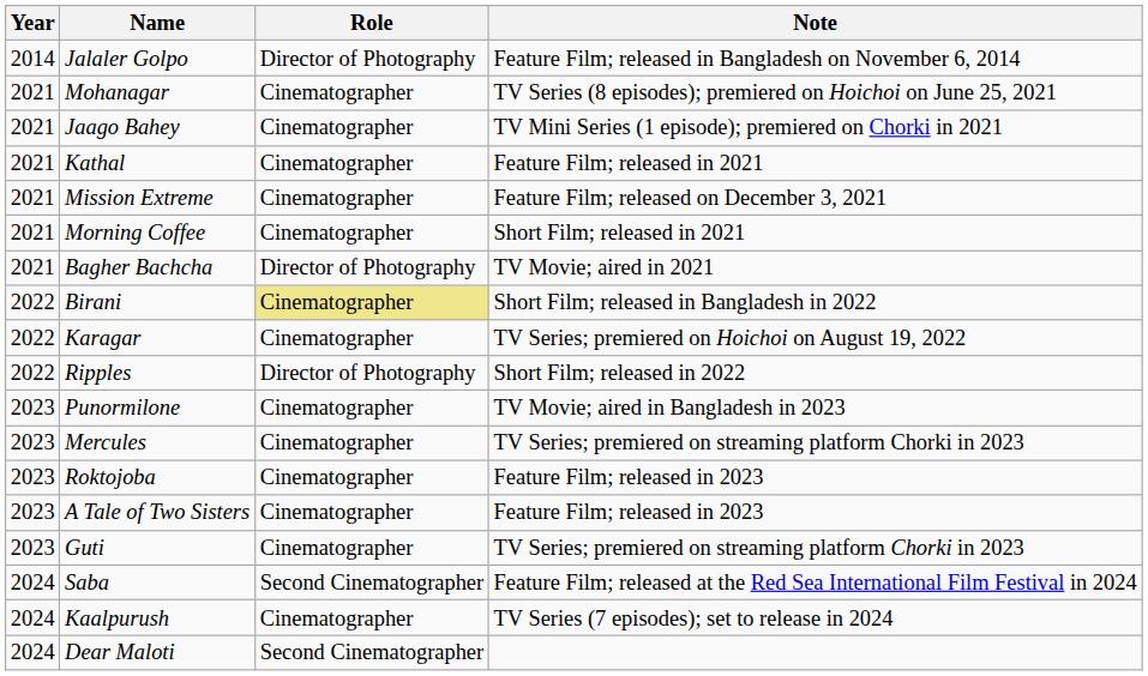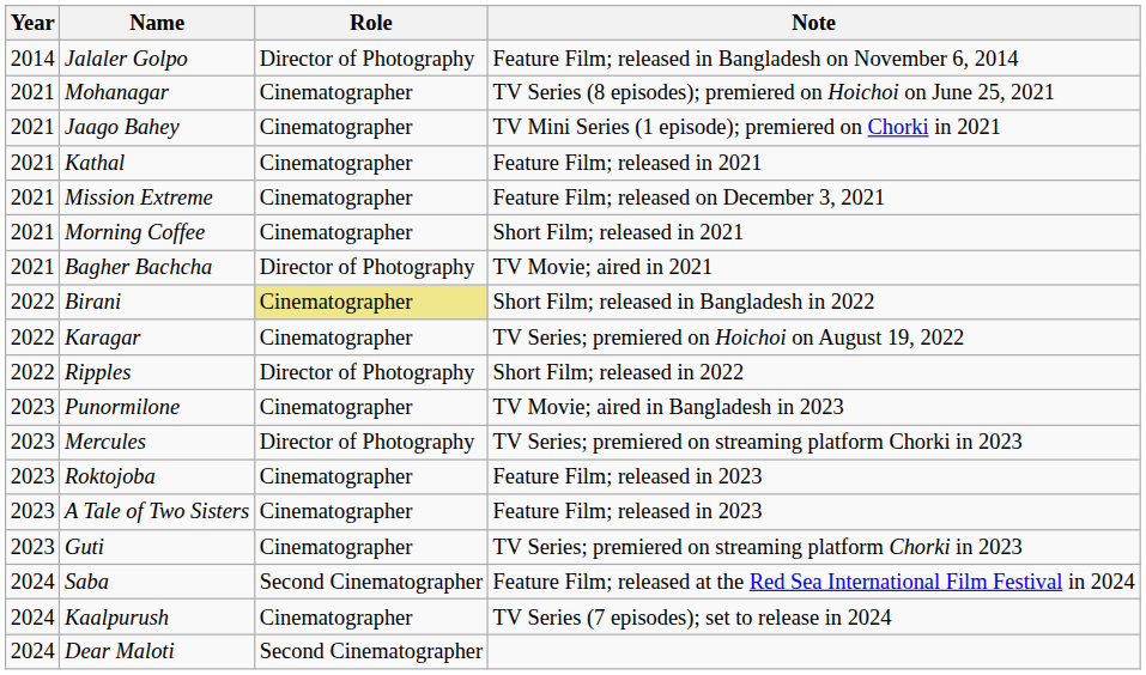Mercules | Role: Cinematographer -> Director of Photography
